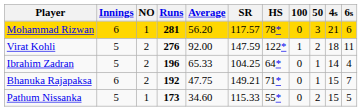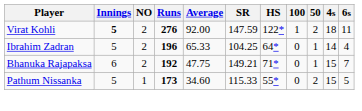- row: Mohammad Rizwan | 6 | 1 | 281 | 56.20 | 117.57 | 78* | 0 | 3 | 21 | 6
Virat Kohli | Innings: normal -> bold
